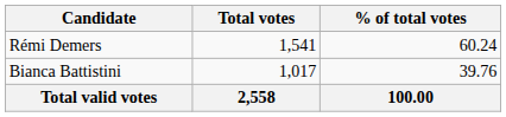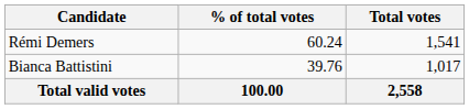columns swapped: Total votes <-> % of total votes
